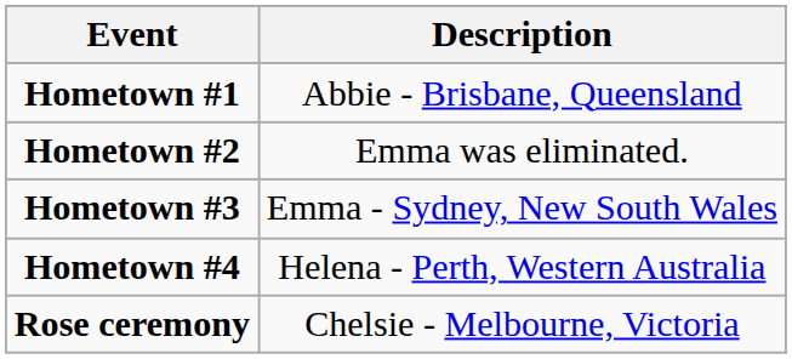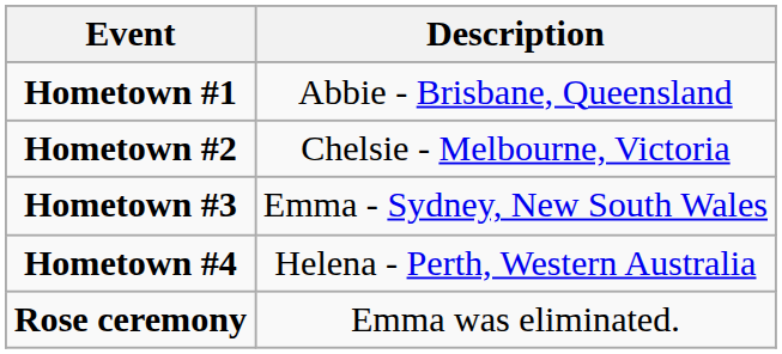Hometown #2 | Description: Emma was eliminated. -> Chelsie - Melbourne, Victoria
Rose ceremony | Description: Chelsie - Melbourne, Victoria -> Emma was eliminated.
